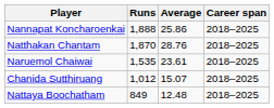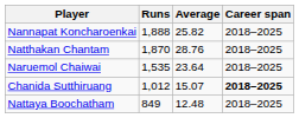Nannapat Koncharoenkai | Average: 25.86 -> 25.82
Naruemol Chaiwai | Average: 23.61 -> 23.64
Chanida Sutthiruang | Career span: normal -> bold
